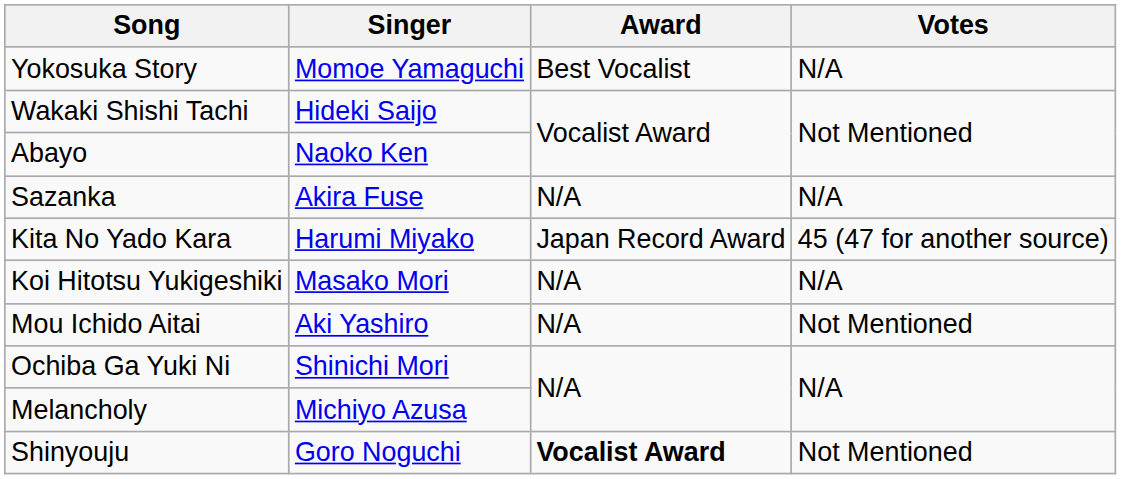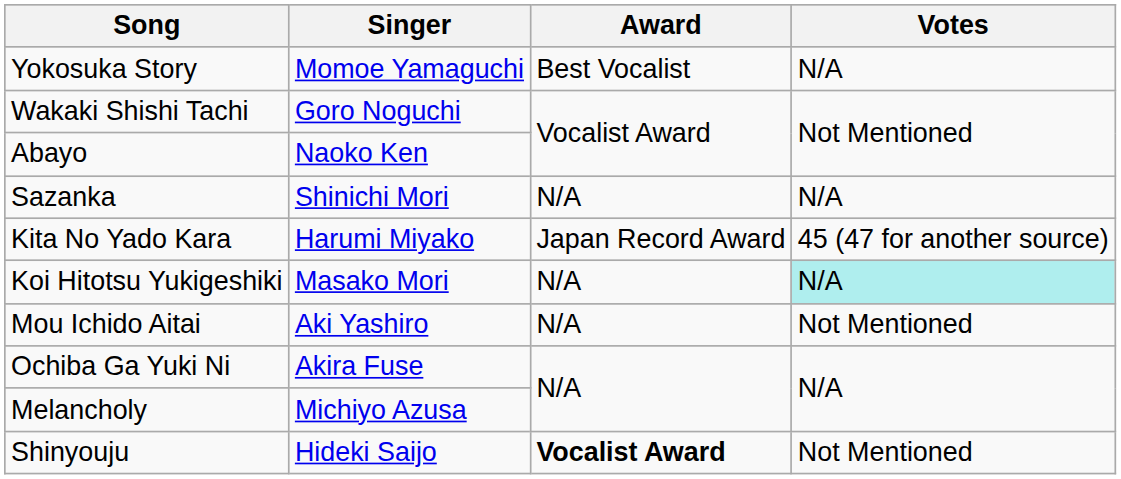Wakaki Shishi Tachi | Singer: Hideki Saijo -> Goro Noguchi
Sazanka | Singer: Akira Fuse -> Shinichi Mori
Koi Hitotsu Yukigeshiki | Votes: no background -> paleturquoise background
Ochiba Ga Yuki Ni | Singer: Shinichi Mori -> Akira Fuse
Shinyouju | Singer: Goro Noguchi -> Hideki Saijo
